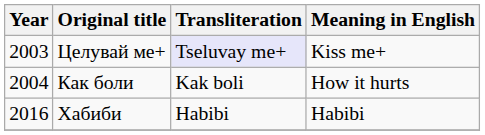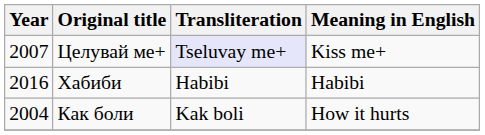Целувай ме+ | Year: 2003 -> 2007
rows swapped: Как боли <-> Хабиби
